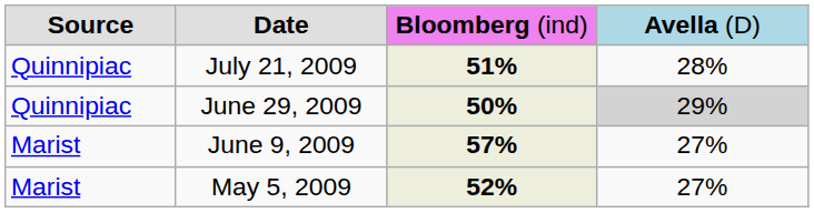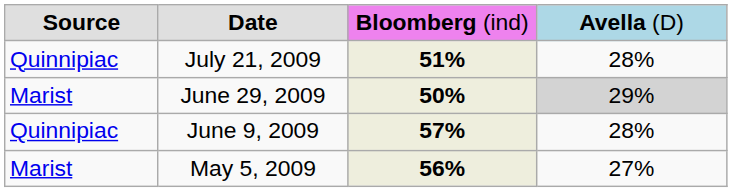June 29, 2009 | column 1: Quinnipiac -> Marist
June 9, 2009 | column 1: Marist -> Quinnipiac
June 9, 2009 | column 4: 27% -> 28%
May 5, 2009 | column 3: 52% -> 56%
